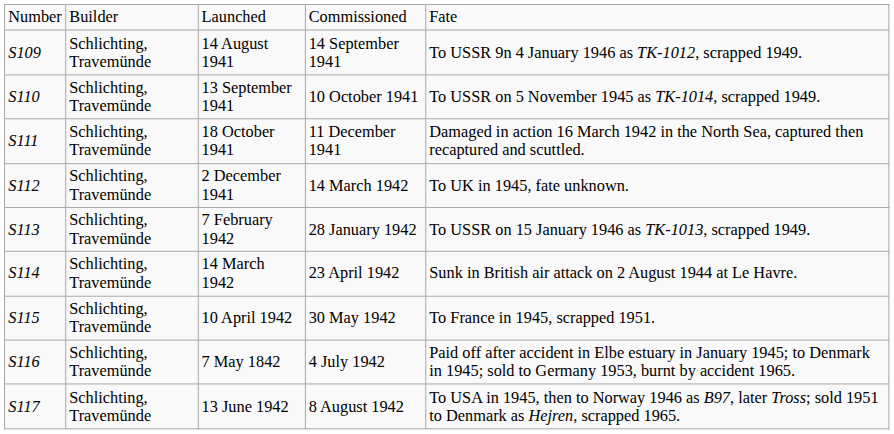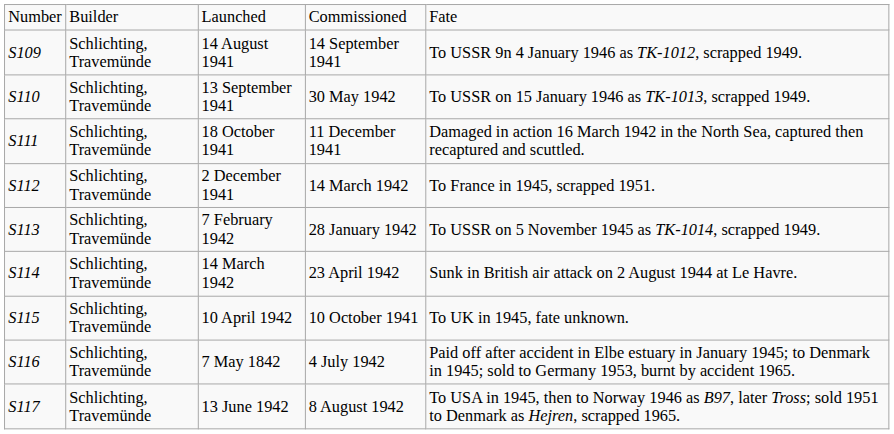13 September 1941 | column 4: 10 October 1941 -> 30 May 1942
13 September 1941 | column 5: To USSR on 5 November 1945 as TK-1014, scrapped 1949. -> To USSR on 15 January 1946 as TK-1013, scrapped 1949.
2 December 1941 | column 5: To UK in 1945, fate unknown. -> To France in 1945, scrapped 1951.
7 February 1942 | column 5: To USSR on 15 January 1946 as TK-1013, scrapped 1949. -> To USSR on 5 November 1945 as TK-1014, scrapped 1949.
10 April 1942 | column 4: 30 May 1942 -> 10 October 1941
10 April 1942 | column 5: To France in 1945, scrapped 1951. -> To UK in 1945, fate unknown.
